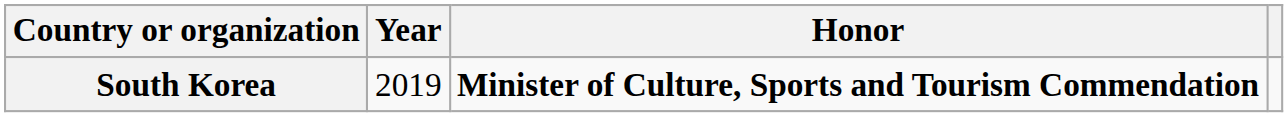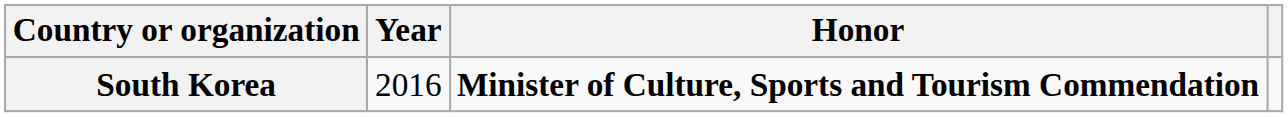South Korea | Year: 2019 -> 2016
